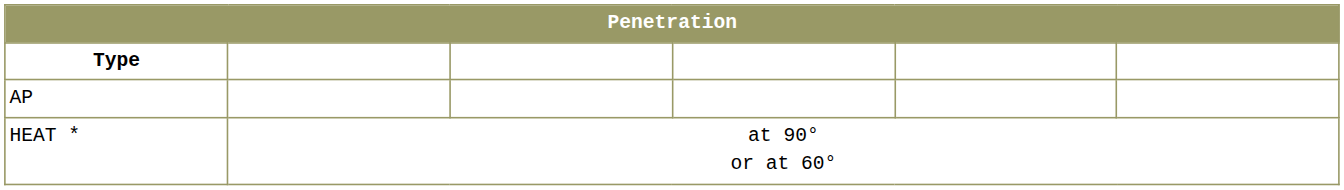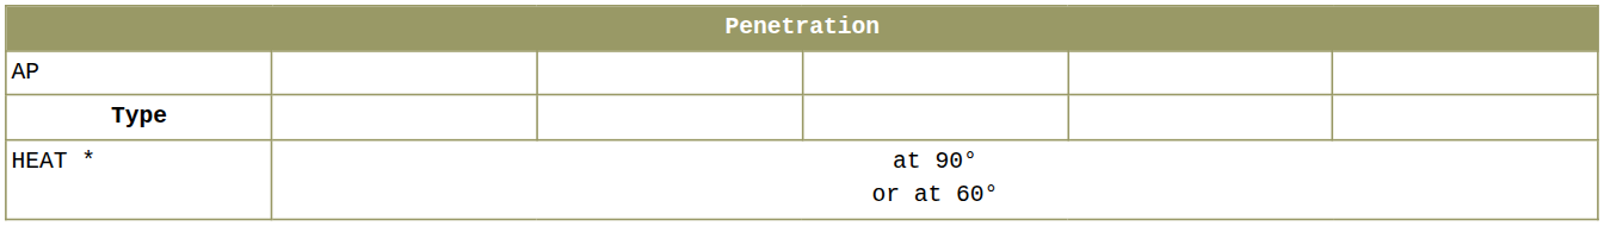rows swapped: Type <-> AP
